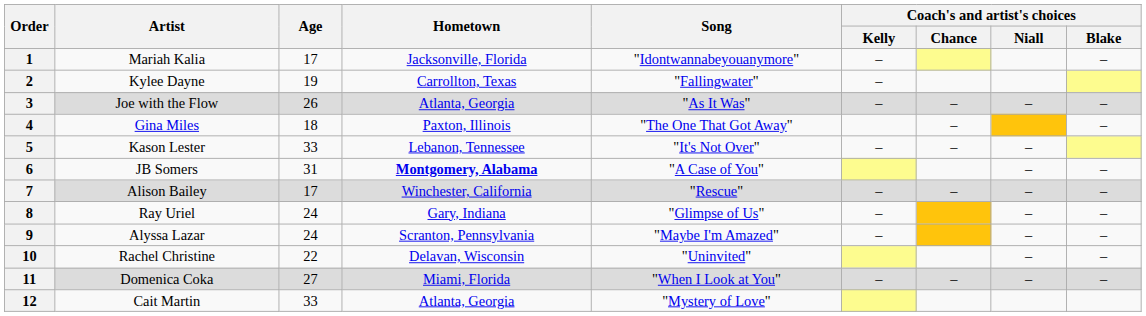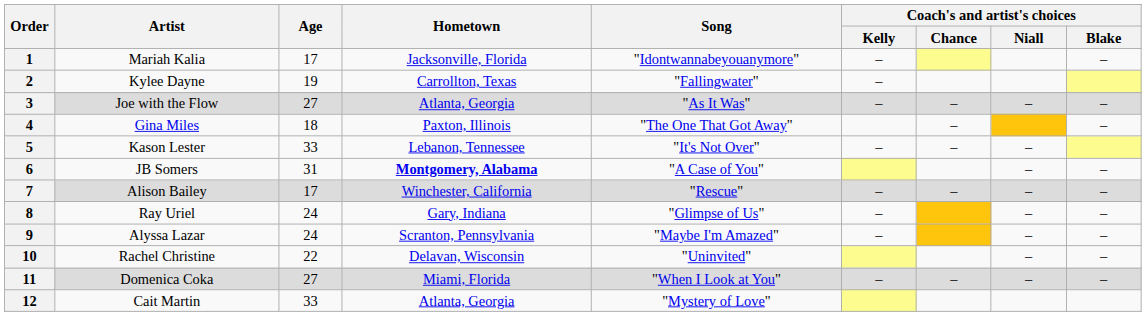3 | Age: 26 -> 27
